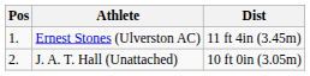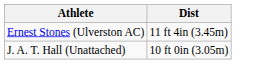- column: Pos | 1. | 2.
